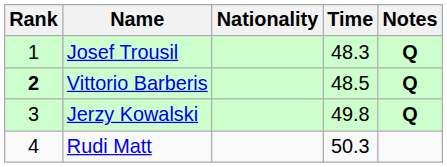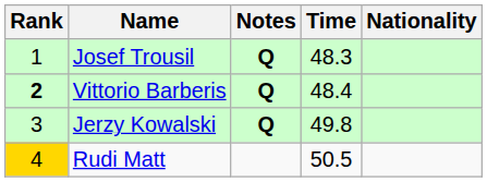columns swapped: Nationality <-> Notes
Vittorio Barberis | Time: 48.5 -> 48.4
Rudi Matt | Rank: no background -> gold background
Rudi Matt | Time: 50.3 -> 50.5
